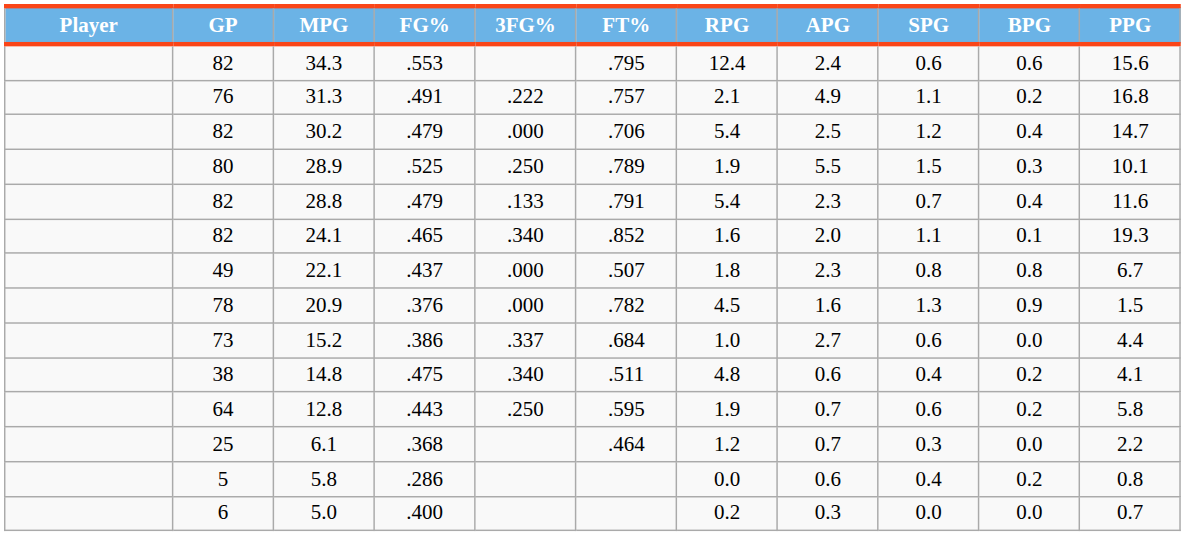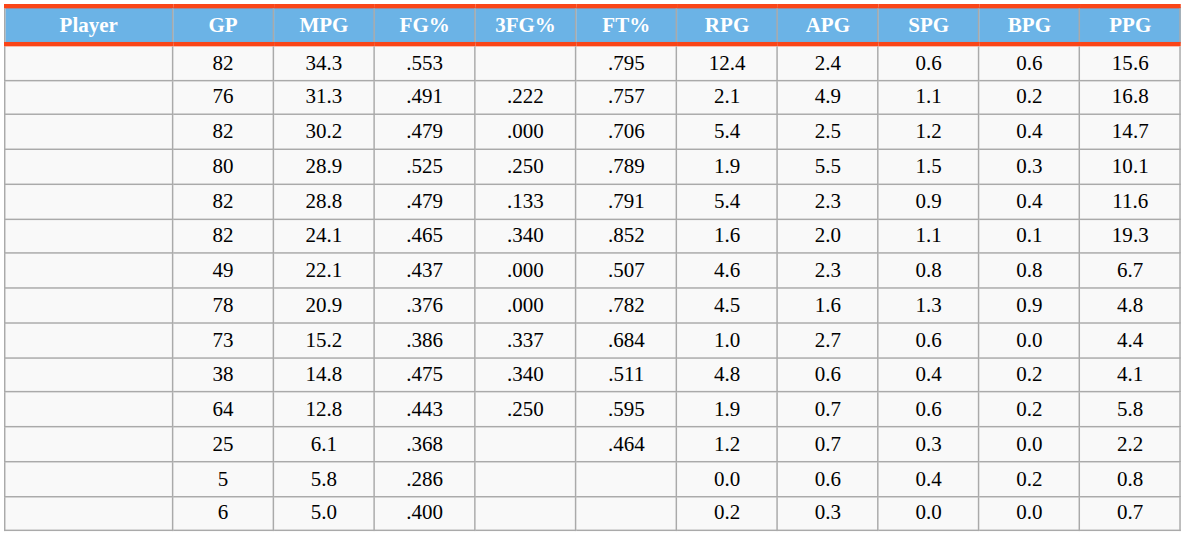28.8 | SPG: 0.7 -> 0.9
22.1 | RPG: 1.8 -> 4.6
20.9 | PPG: 1.5 -> 4.8
